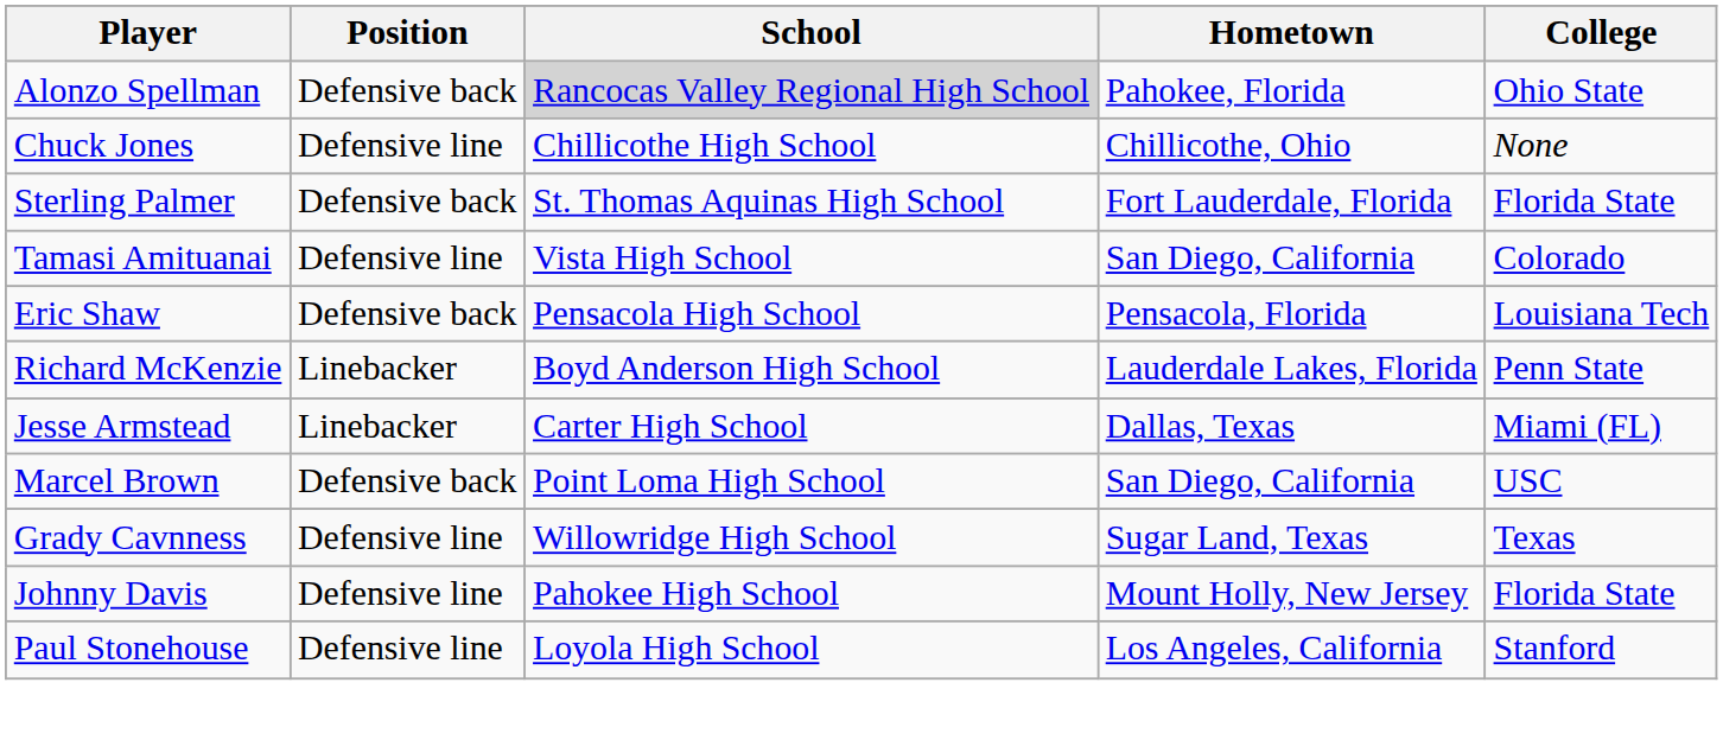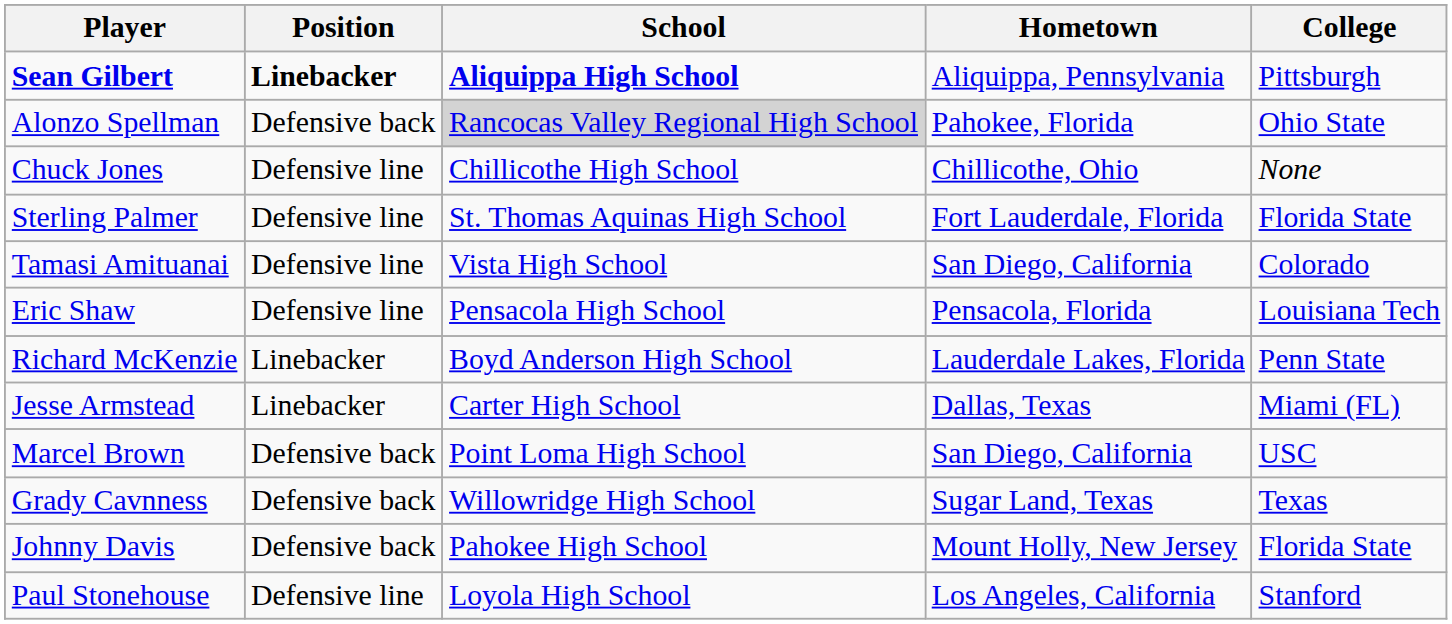+ row: Sean Gilbert | Linebacker | Aliquippa High School | Aliquippa, Pennsylvania | Pittsburgh
Sterling Palmer | Position: Defensive back -> Defensive line
Eric Shaw | Position: Defensive back -> Defensive line
Grady Cavnness | Position: Defensive line -> Defensive back
Johnny Davis | Position: Defensive line -> Defensive back
